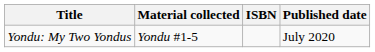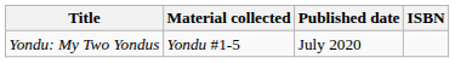columns swapped: Published date <-> ISBN
